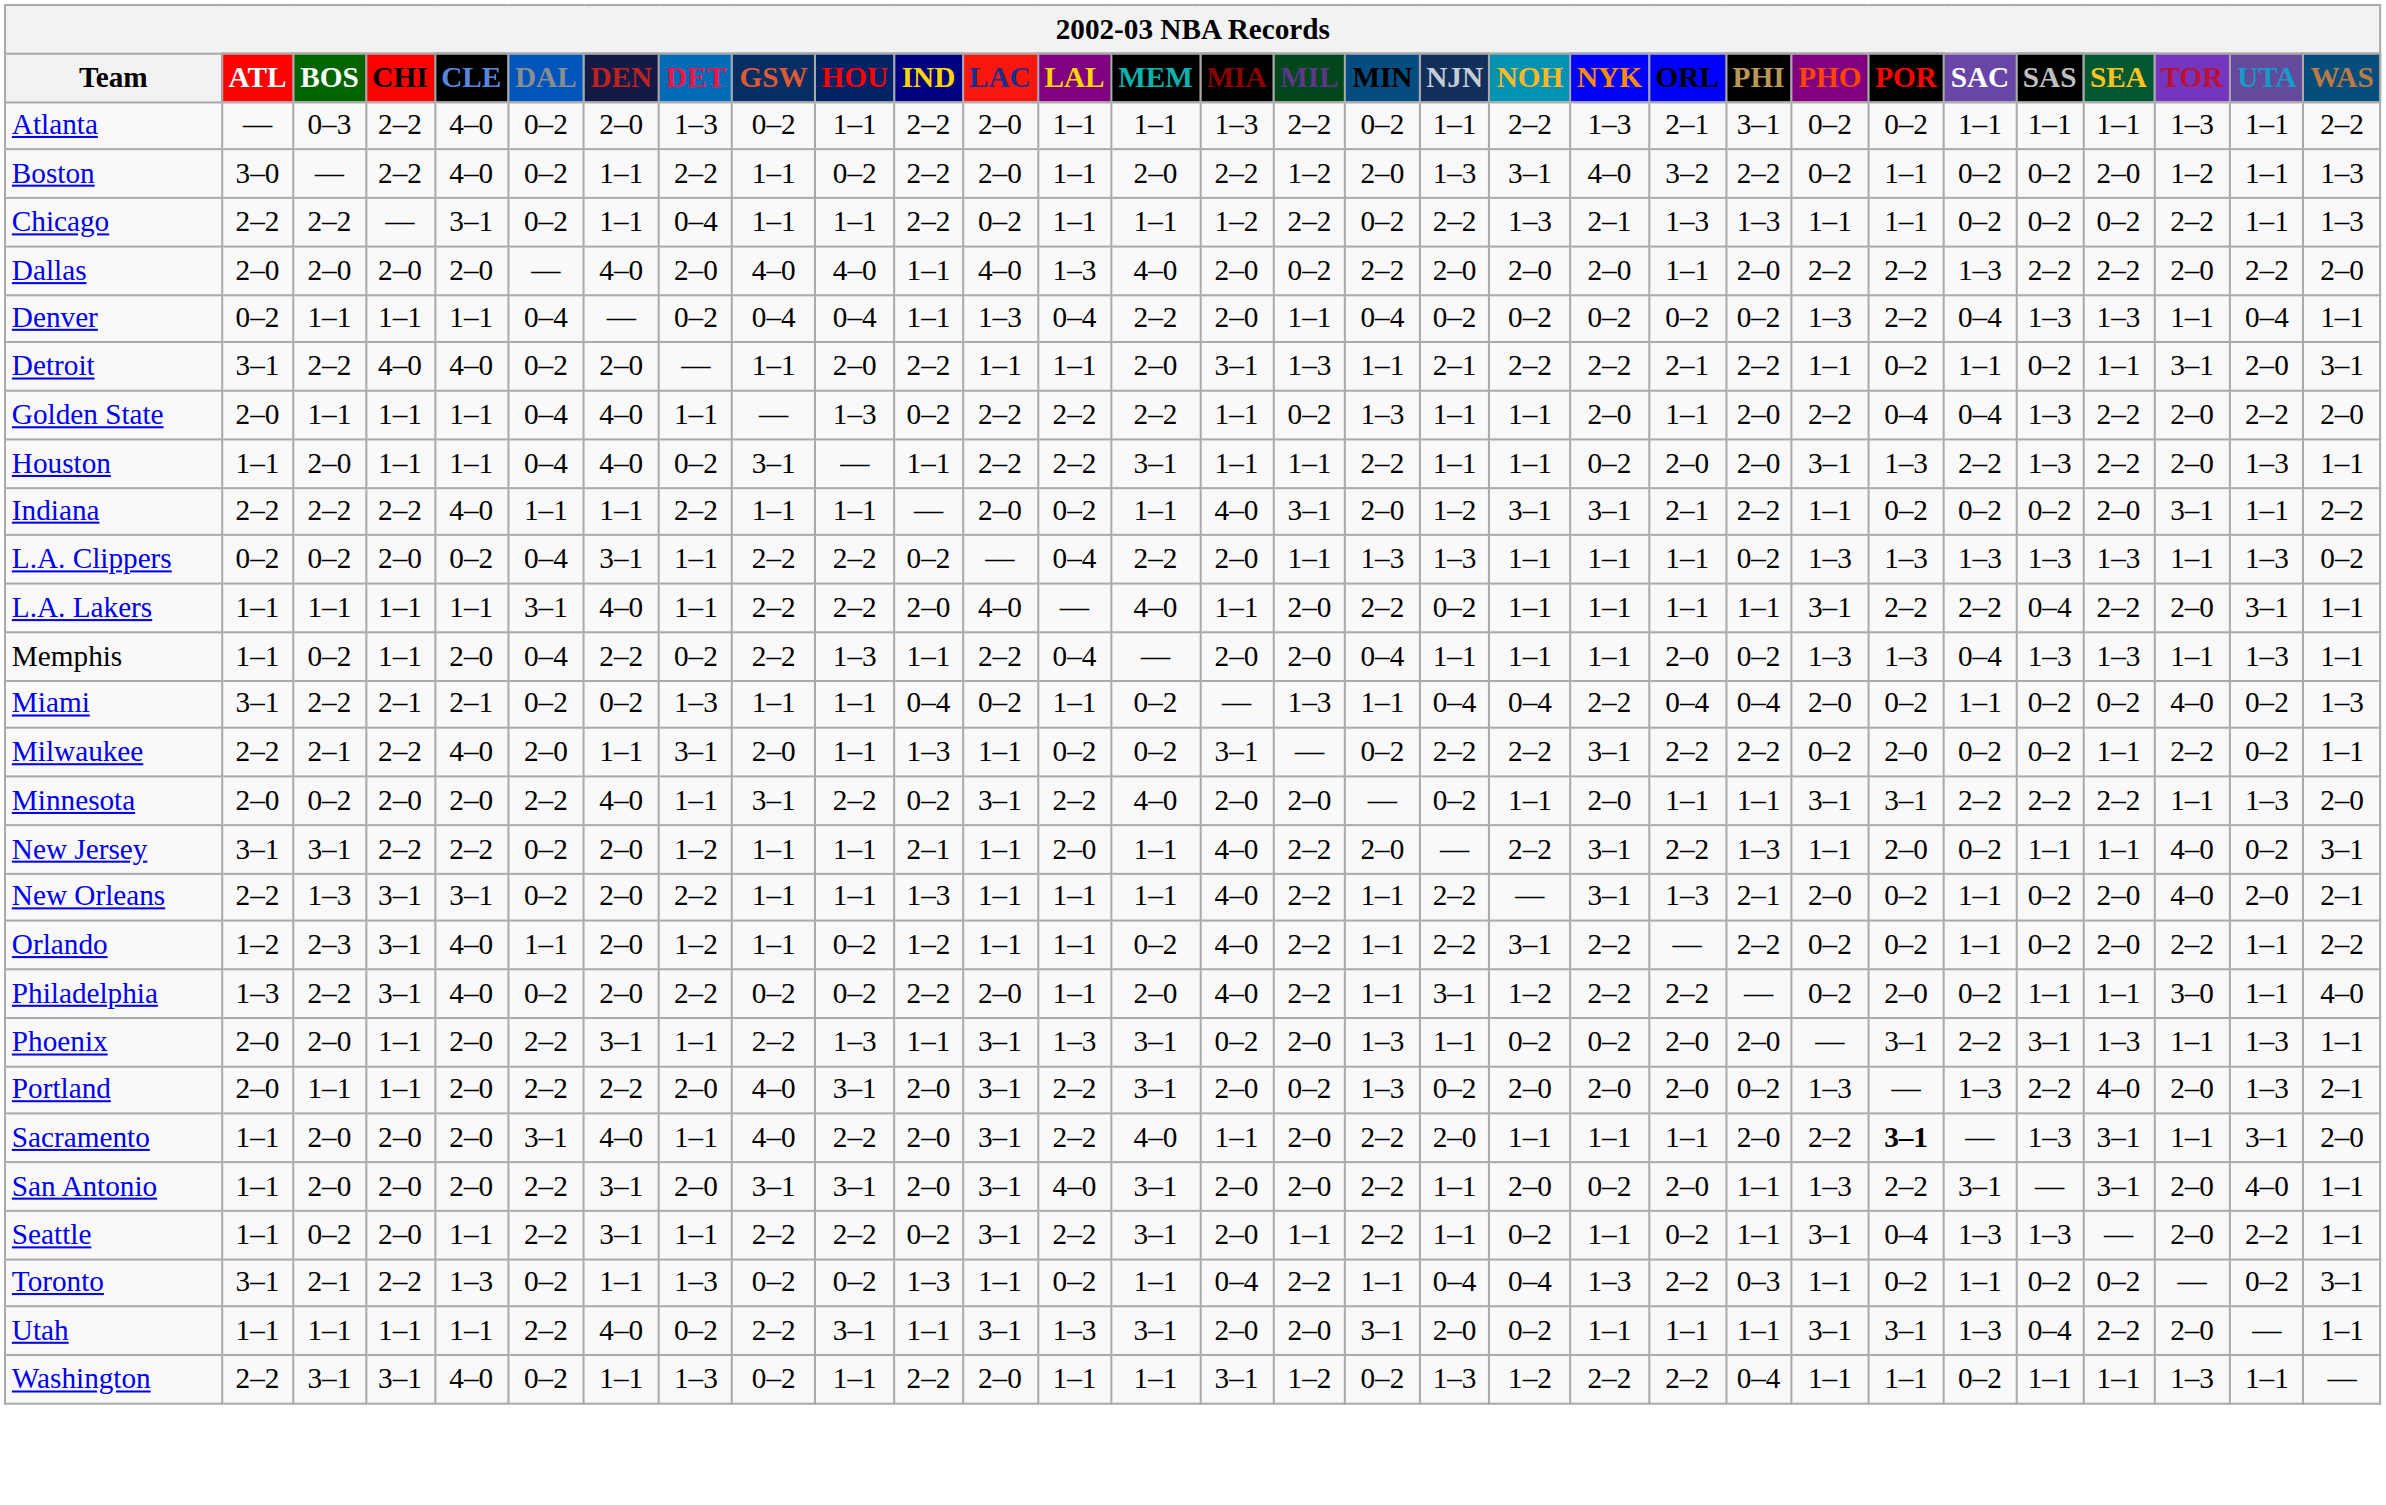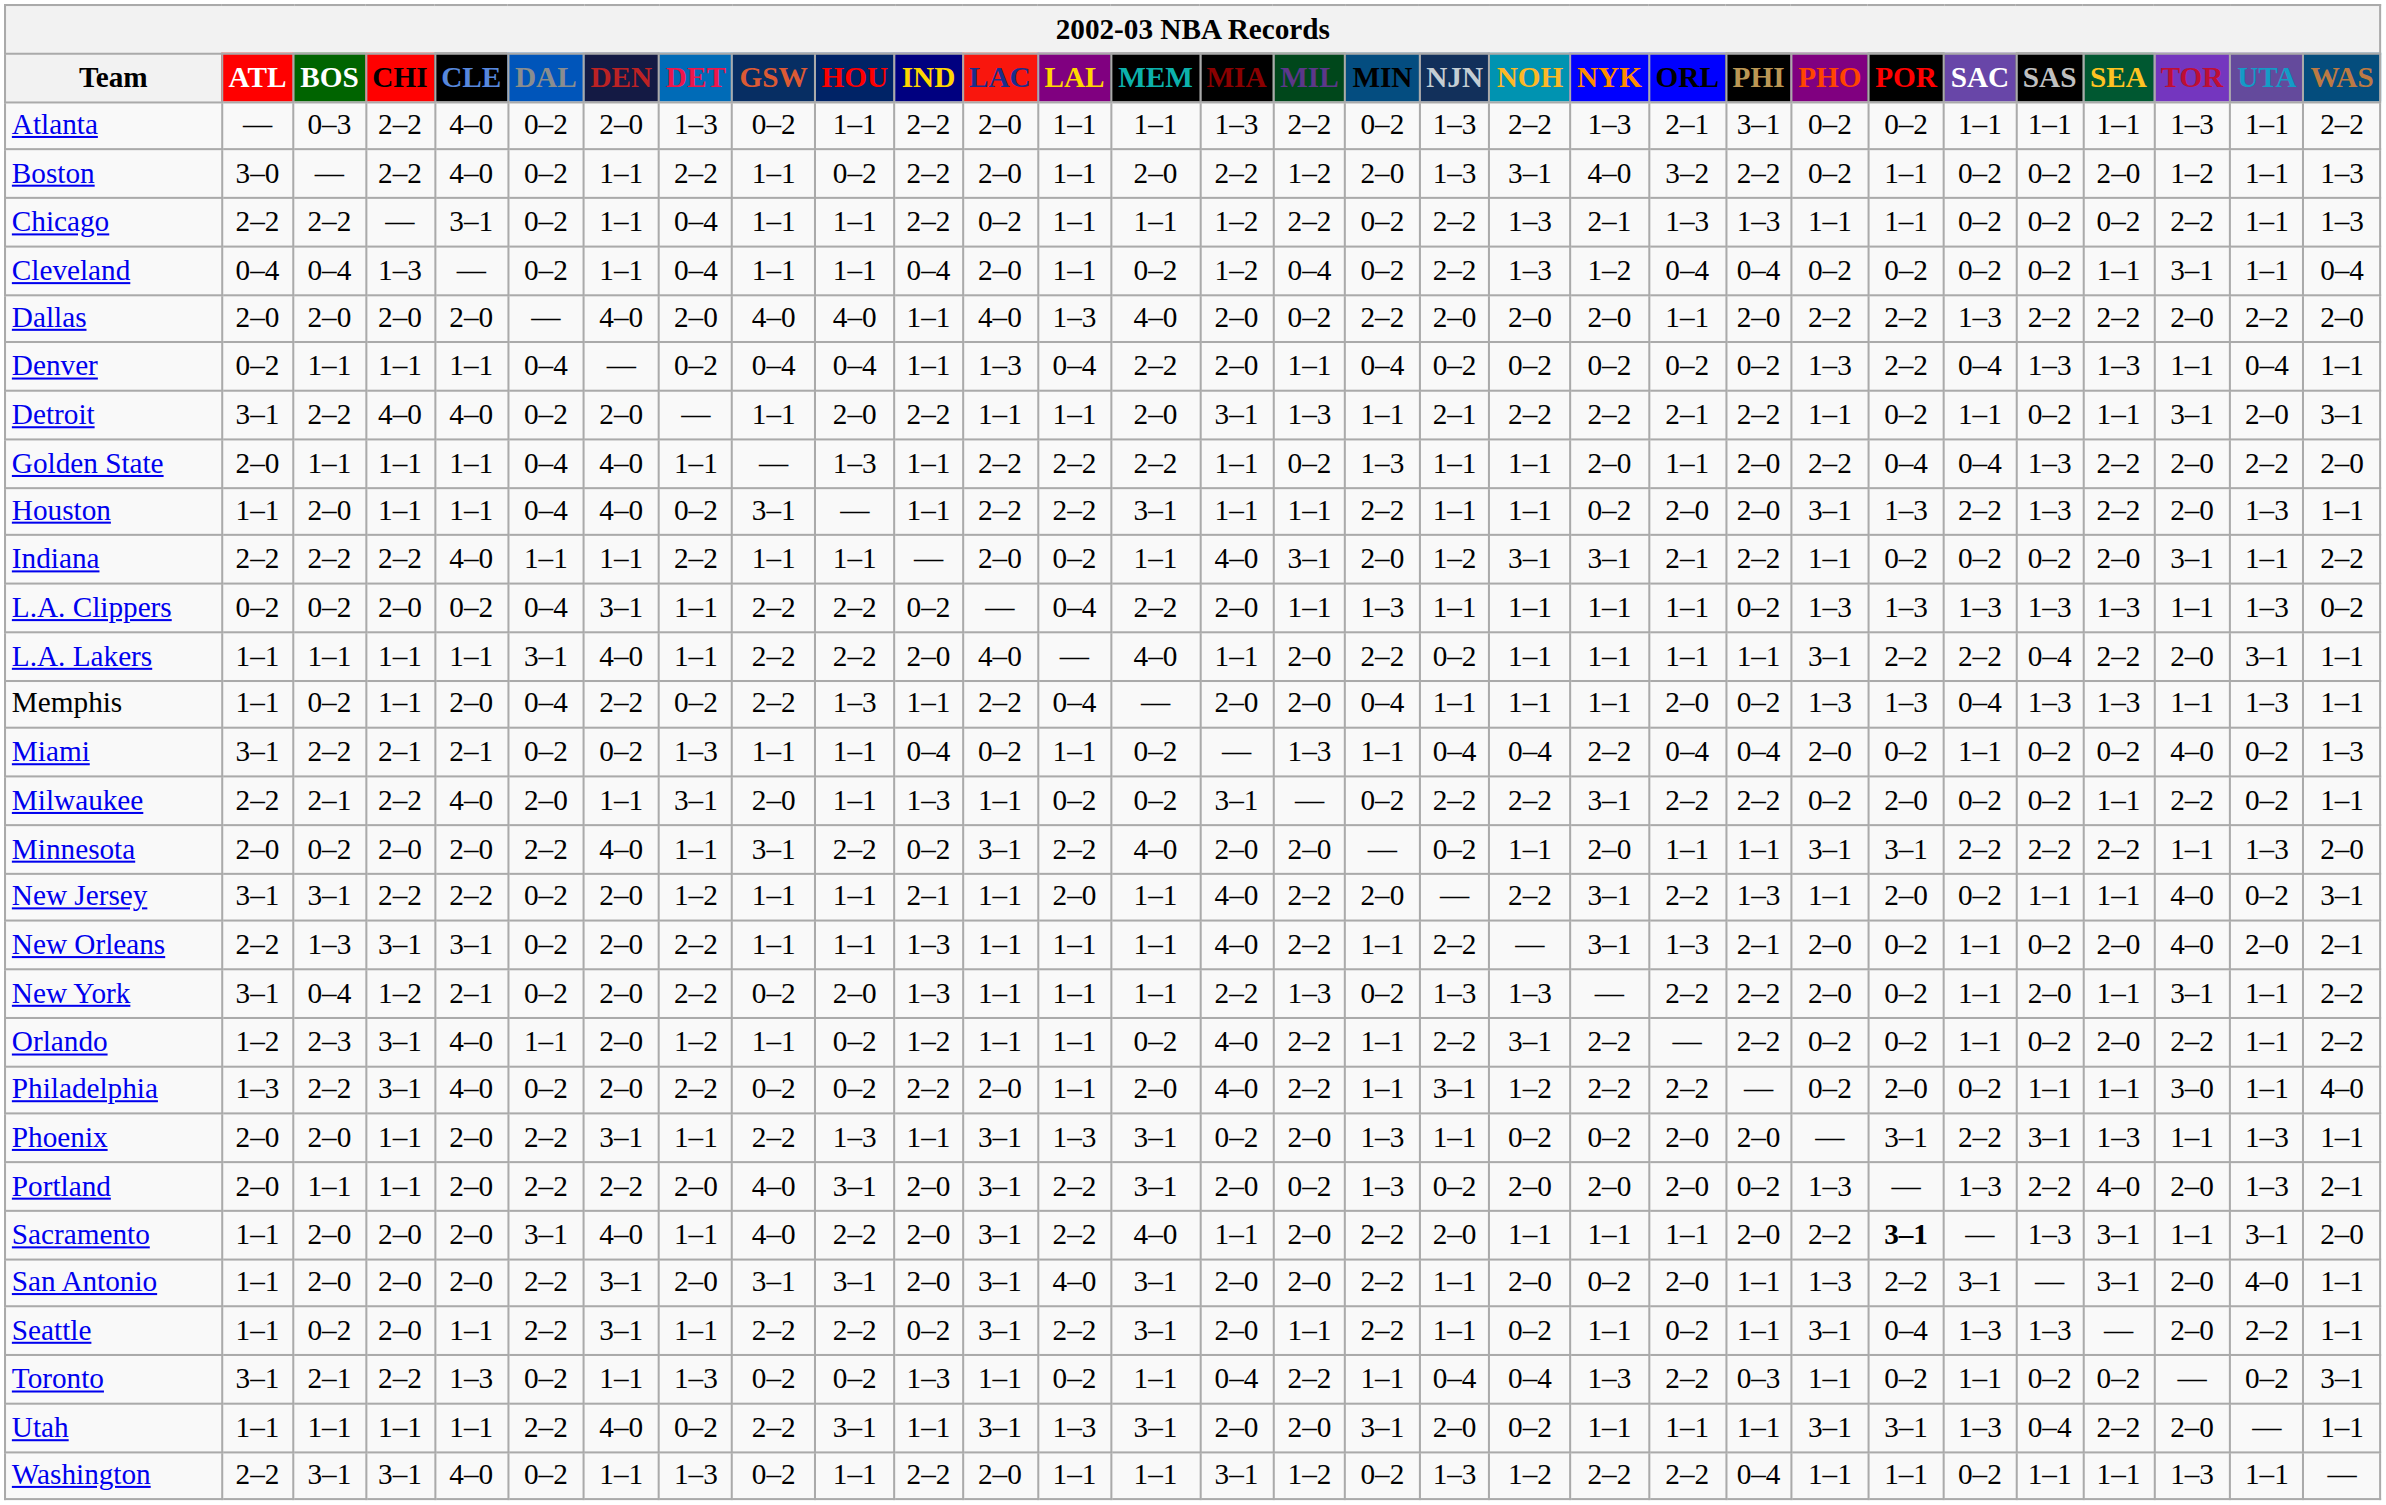Atlanta | NJN: 1–1 -> 1–3
+ row: Cleveland | 0–4 | 0–4 | 1–3 | — | 0–2 | 1–1 | 0–4 | 1–1 | 1–1 | 0–4 | 2–0 | 1–1 | 0–2 | 1–2 | 0–4 | 0–2 | 2–2 | 1–3 | 1–2 | 0–4 | 0–4 | 0–2 | 0–2 | 0–2 | 0–2 | 1–1 | 3–1 | 1–1 | 0–4
Golden State | IND: 0–2 -> 1–1
L.A. Clippers | NJN: 1–3 -> 1–1
+ row: New York | 3–1 | 0–4 | 1–2 | 2–1 | 0–2 | 2–0 | 2–2 | 0–2 | 2–0 | 1–3 | 1–1 | 1–1 | 1–1 | 2–2 | 1–3 | 0–2 | 1–3 | 1–3 | — | 2–2 | 2–2 | 2–0 | 0–2 | 1–1 | 2–0 | 1–1 | 3–1 | 1–1 | 2–2
